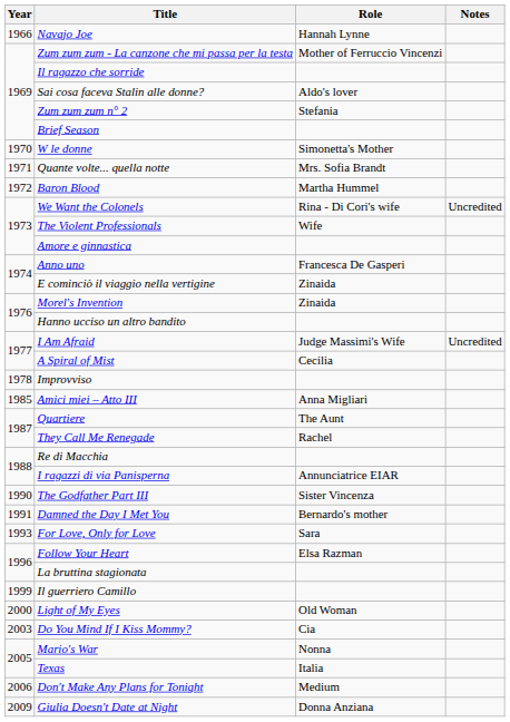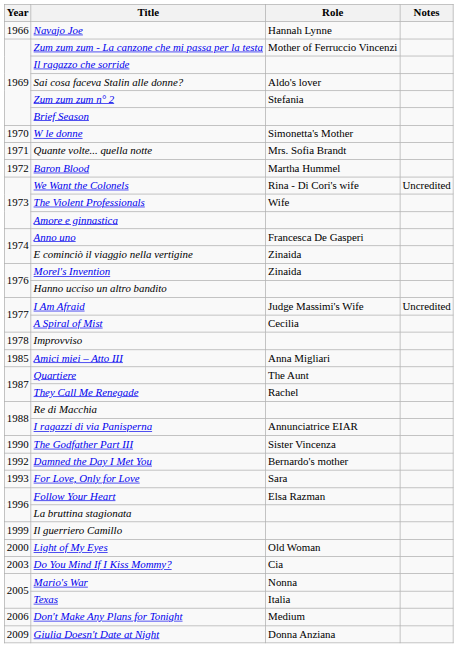Damned the Day I Met You | Year: 1991 -> 1992
